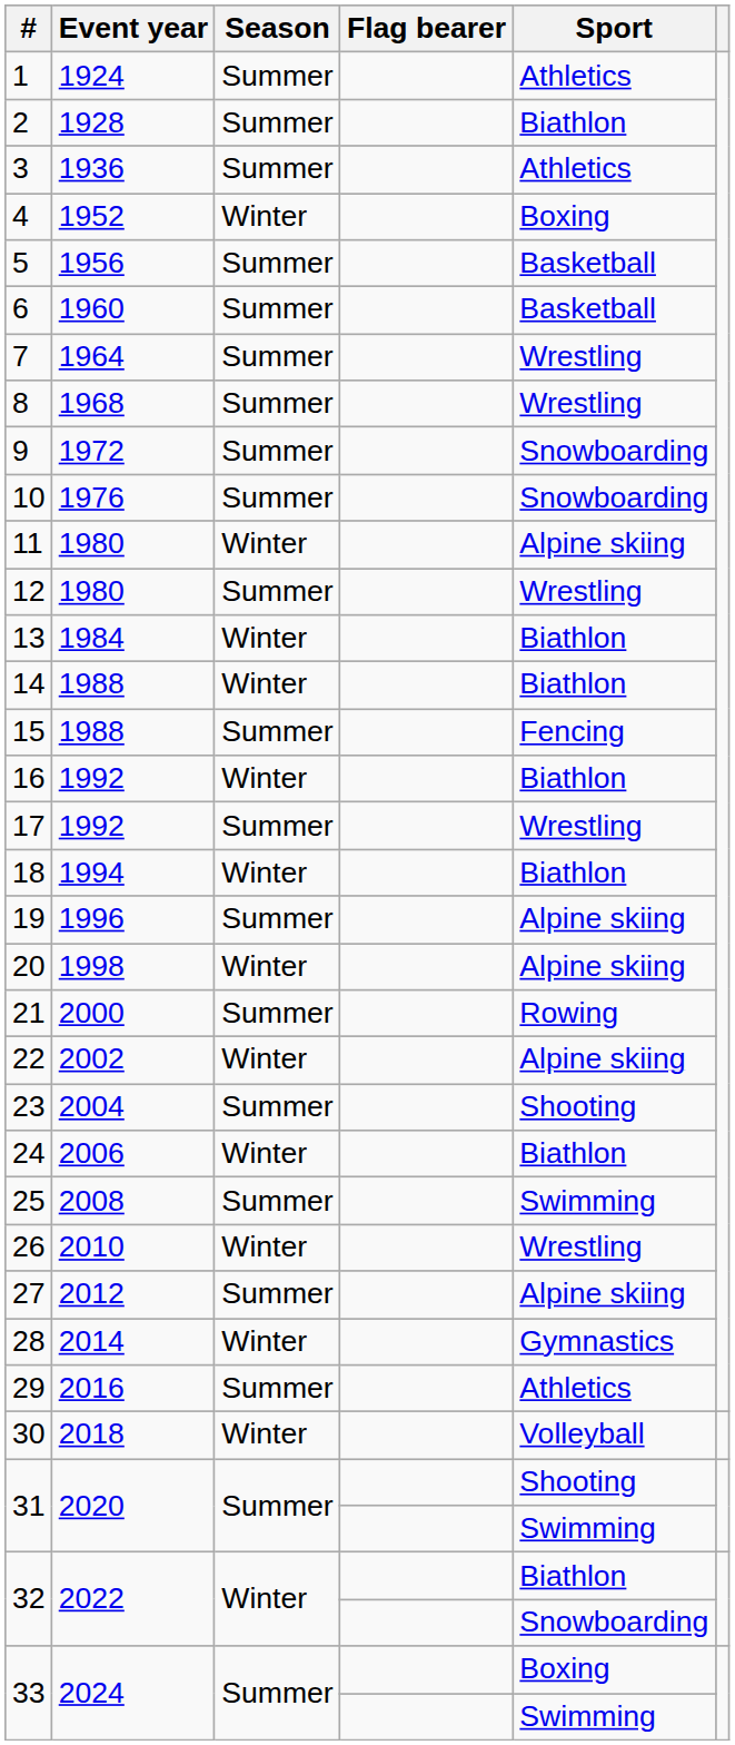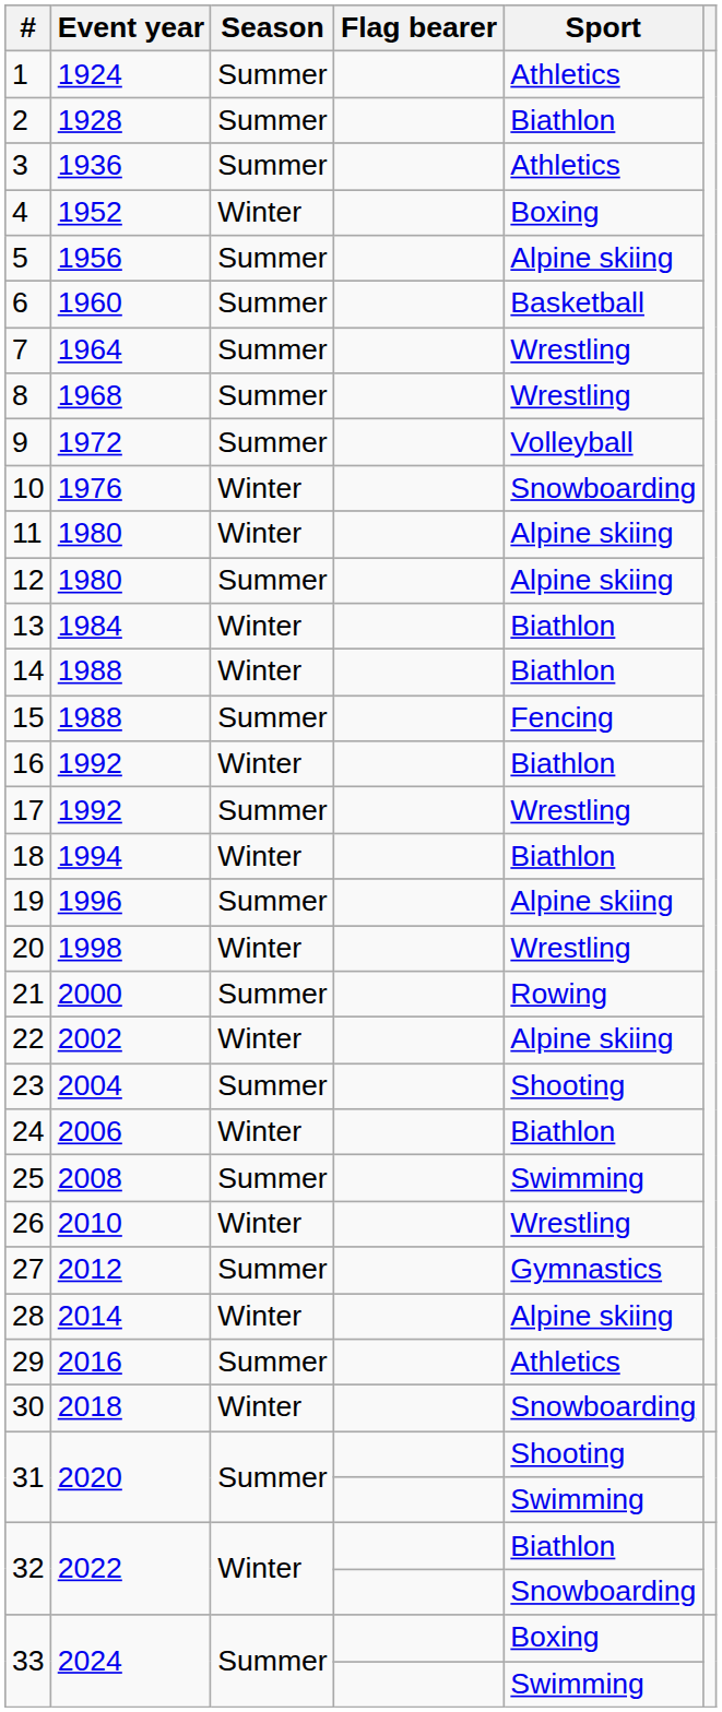5 | Sport: Basketball -> Alpine skiing
9 | Sport: Snowboarding -> Volleyball
10 | Season: Summer -> Winter
12 | Sport: Wrestling -> Alpine skiing
20 | Sport: Alpine skiing -> Wrestling
27 | Sport: Alpine skiing -> Gymnastics
28 | Sport: Gymnastics -> Alpine skiing
30 | Sport: Volleyball -> Snowboarding
